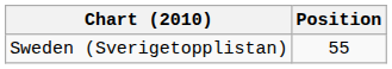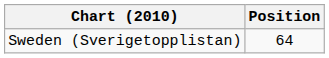Sweden (Sverigetopplistan) | Position: 55 -> 64
